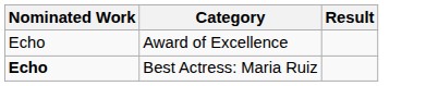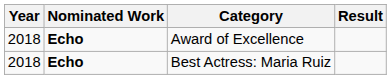+ column: Year | 2018 | 2018
Award of Excellence | Nominated Work: normal -> bold
